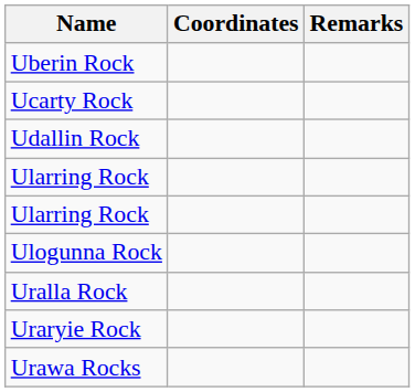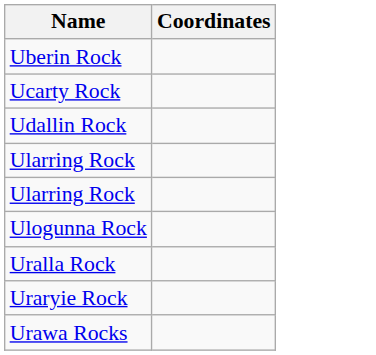- column: Remarks
